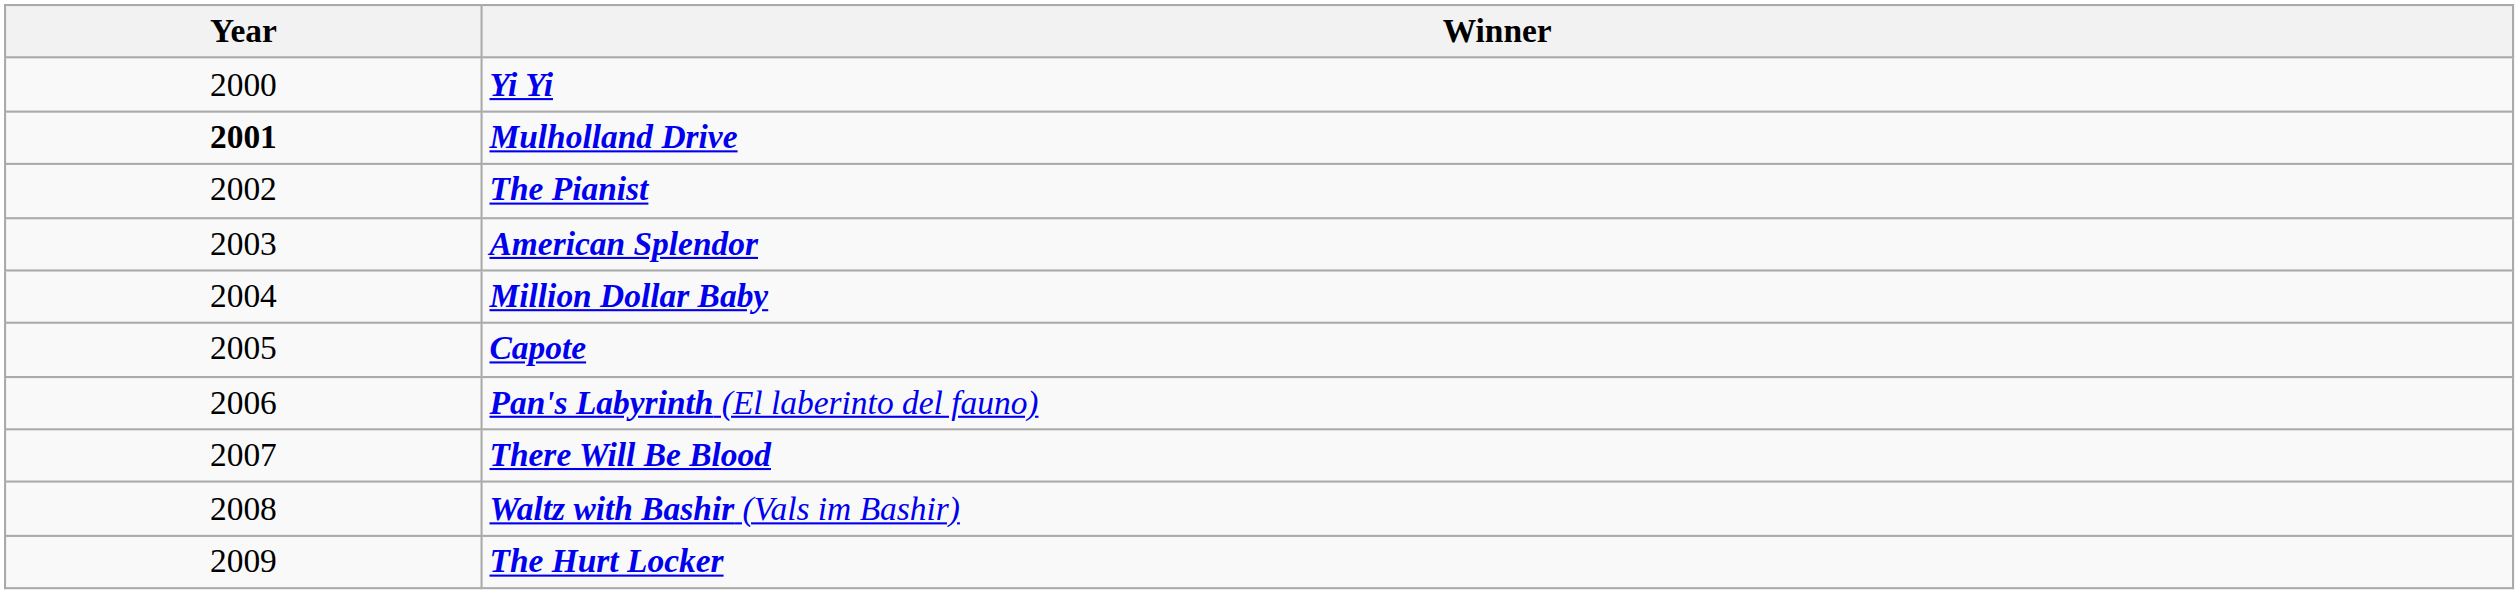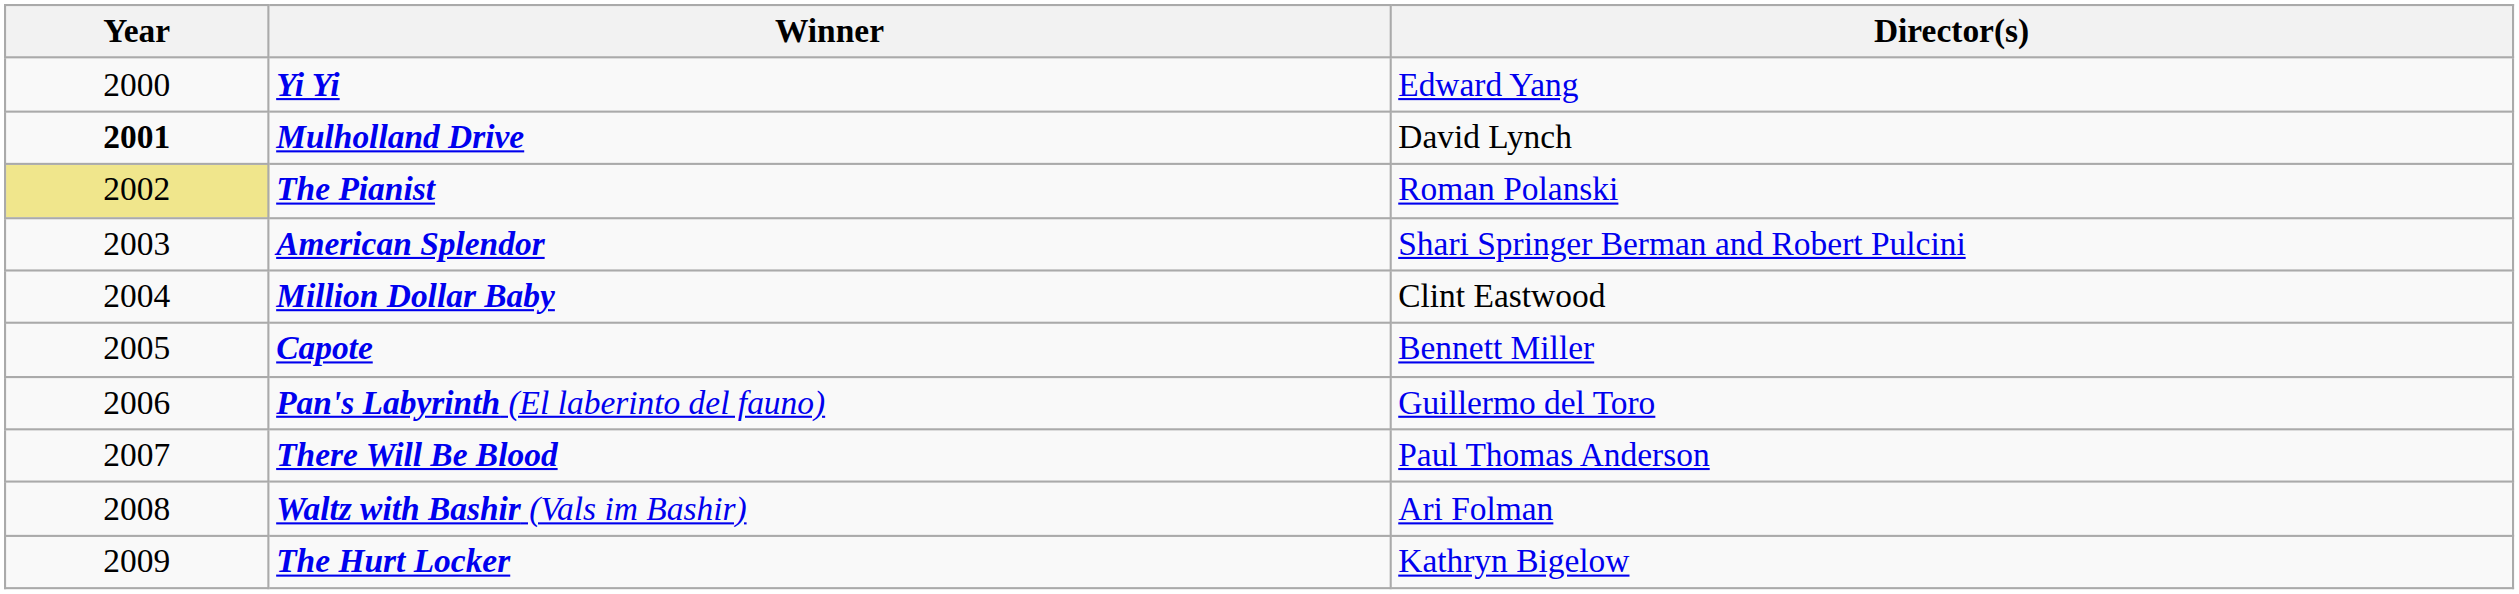+ column: Director(s) | Edward Yang | David Lynch | Roman Polanski | Shari Springer Berman and Robert Pulcini | Clint Eastwood | Bennett Miller | Guillermo del Toro | Paul Thomas Anderson | Ari Folman | Kathryn Bigelow
The Pianist | Year: no background -> khaki background
